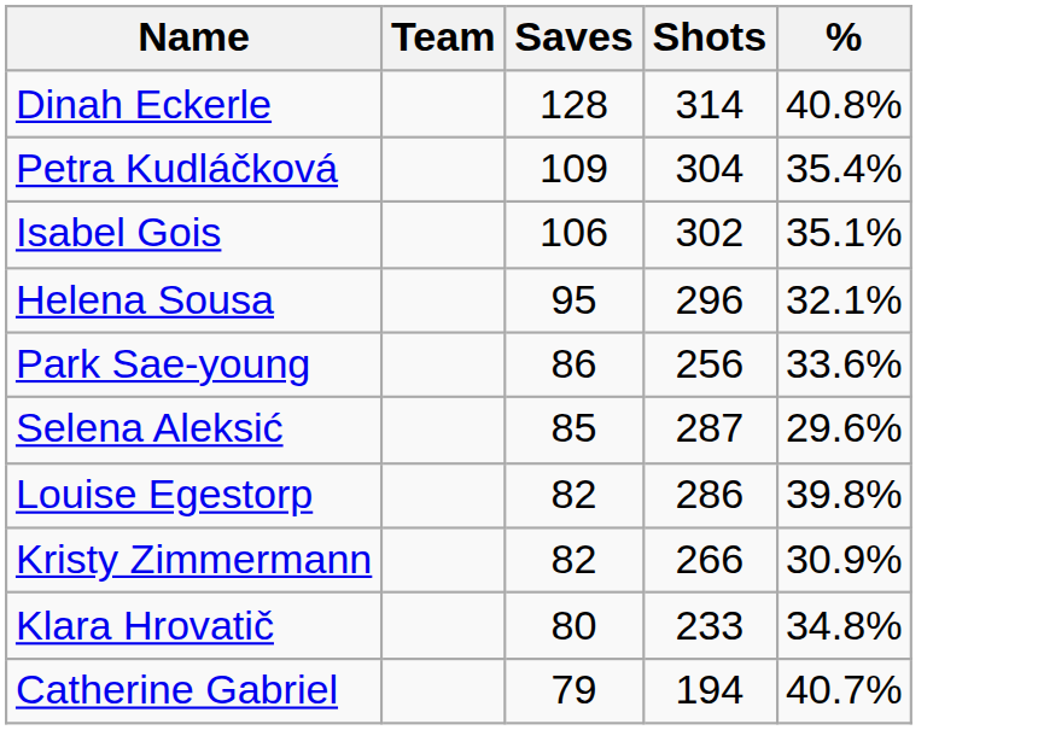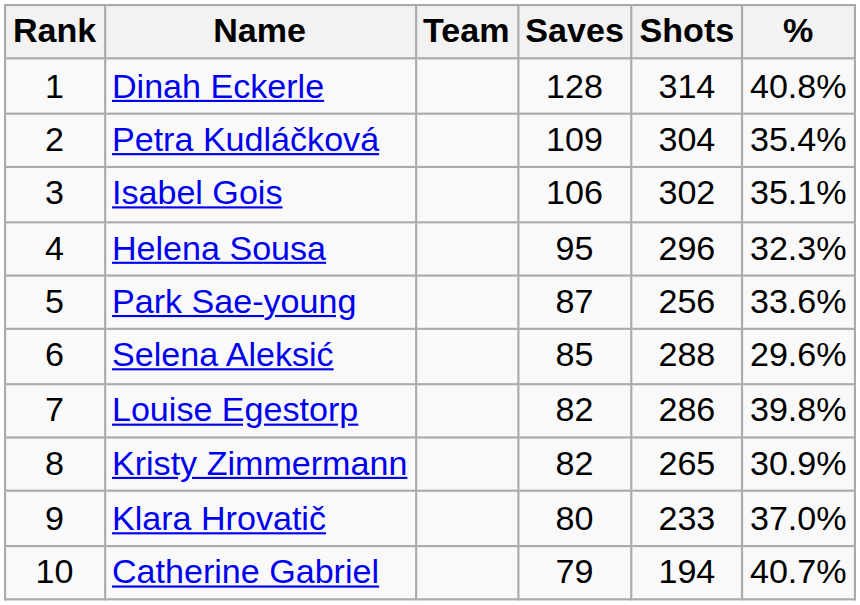+ column: Rank | 1 | 2 | 3 | 4 | 5 | 6 | 7 | 8 | 9 | 10
Helena Sousa | %: 32.1% -> 32.3%
Park Sae-young | Saves: 86 -> 87
Selena Aleksić | Shots: 287 -> 288
Kristy Zimmermann | Shots: 266 -> 265
Klara Hrovatič | %: 34.8% -> 37.0%
